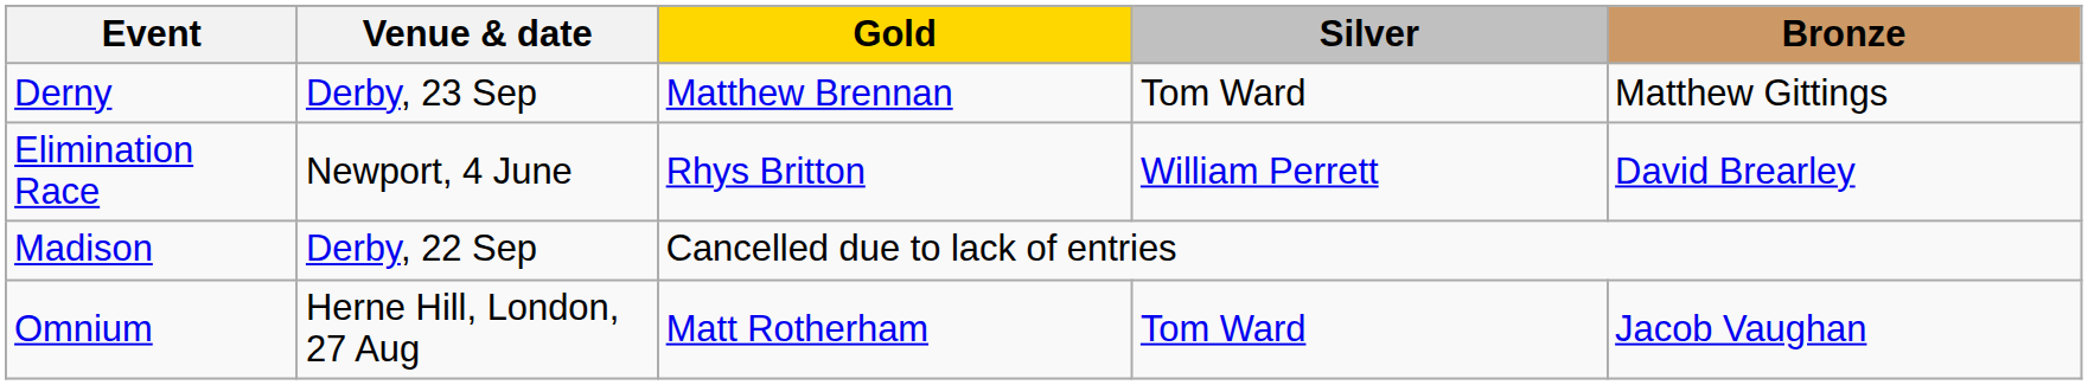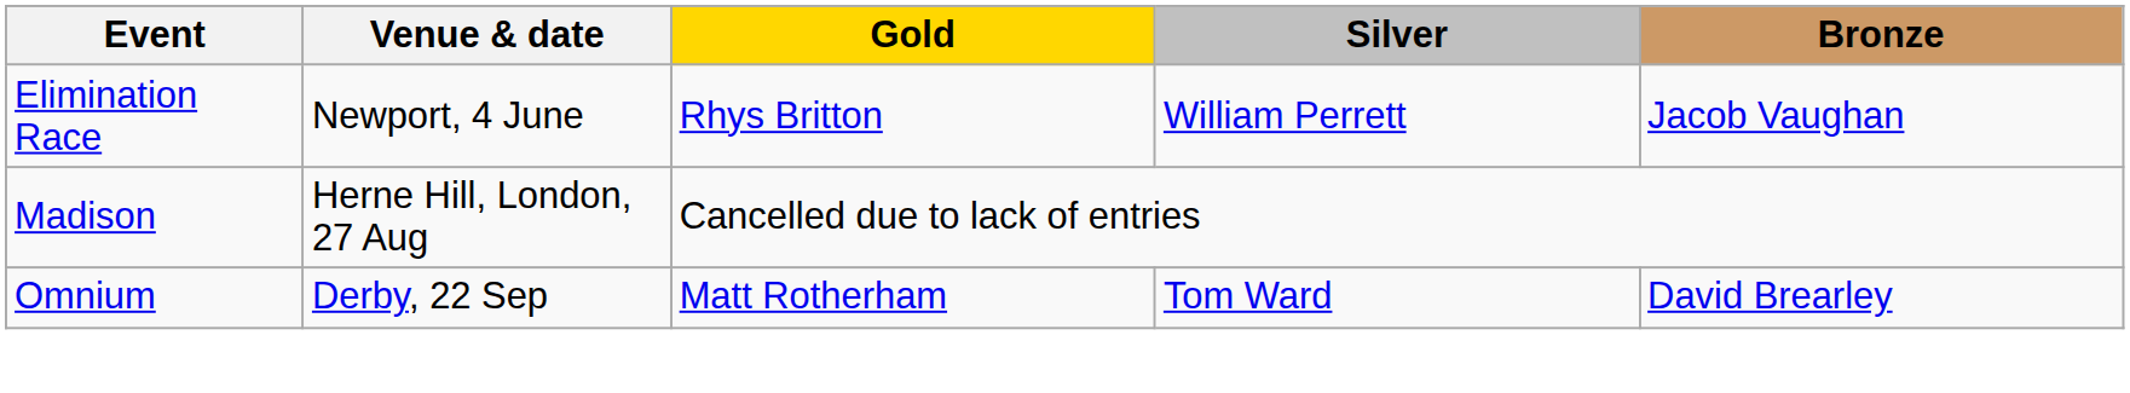- row: Derny | Derby, 23 Sep | Matthew Brennan | Tom Ward | Matthew Gittings
Elimination Race | Bronze: David Brearley -> Jacob Vaughan
Madison | Venue & date: Derby, 22 Sep -> Herne Hill, London, 27 Aug
Omnium | Venue & date: Herne Hill, London, 27 Aug -> Derby, 22 Sep
Omnium | Bronze: Jacob Vaughan -> David Brearley
